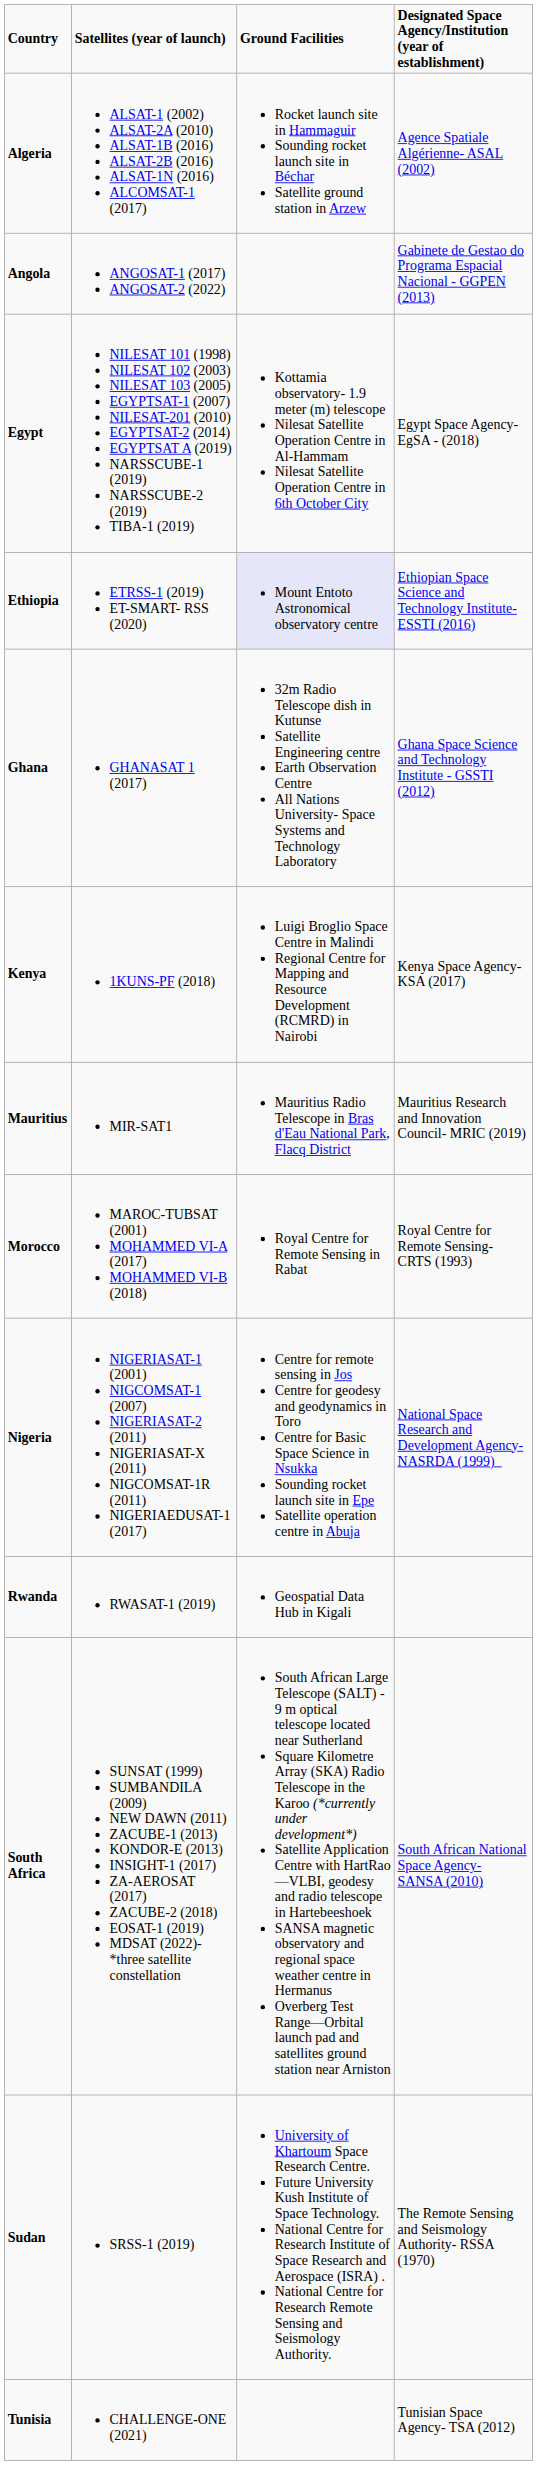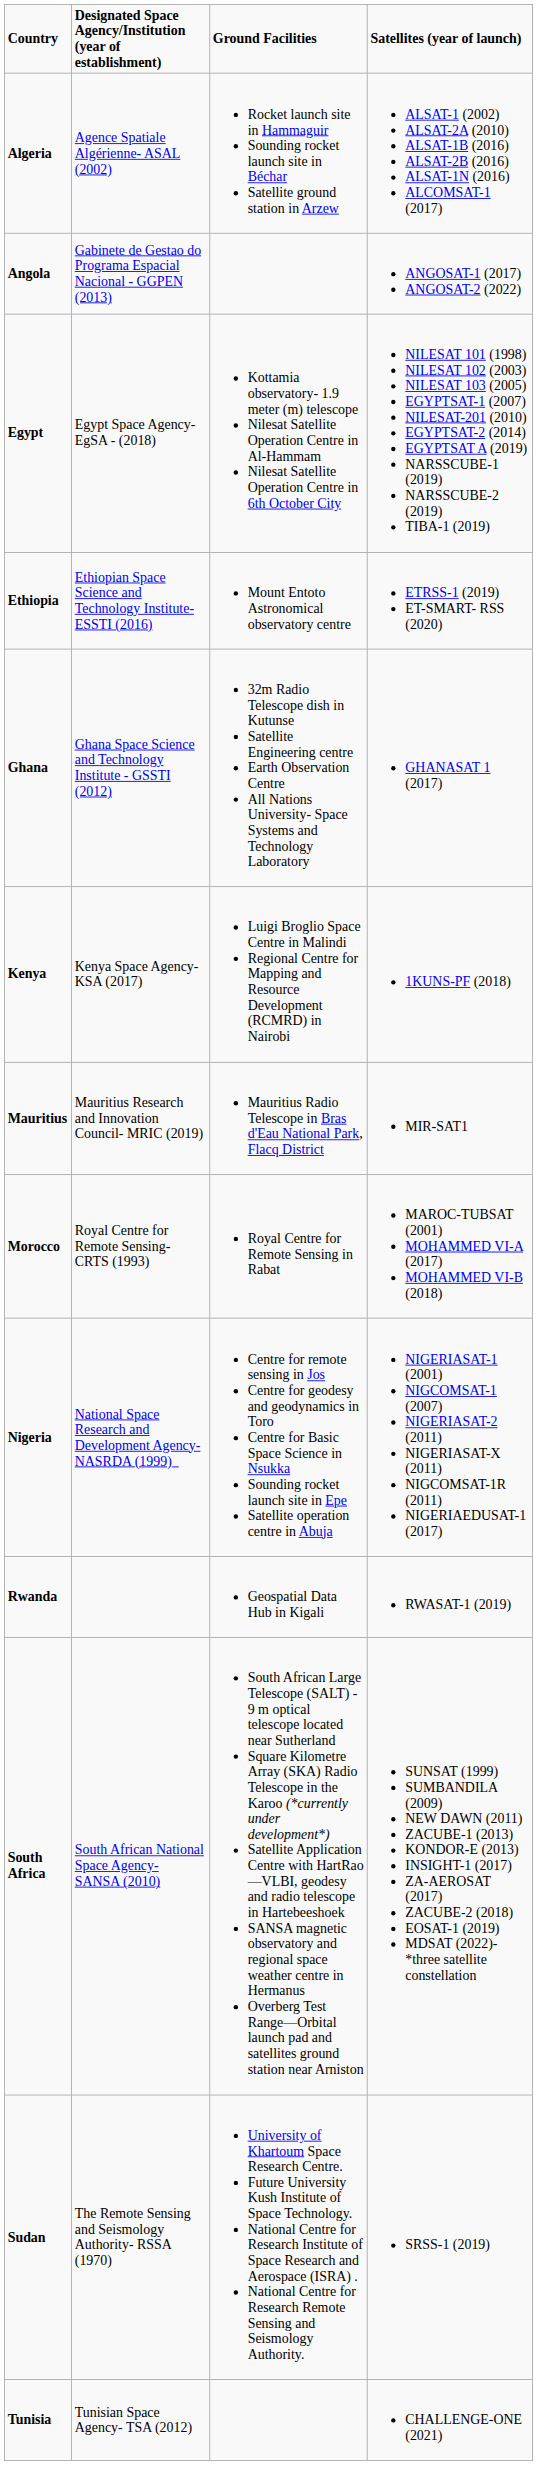columns swapped: Designated Space Agency/Institution (year of establishment) <-> Satellites (year of launch)
Ethiopia | Ground Facilities: lavender background -> no background
